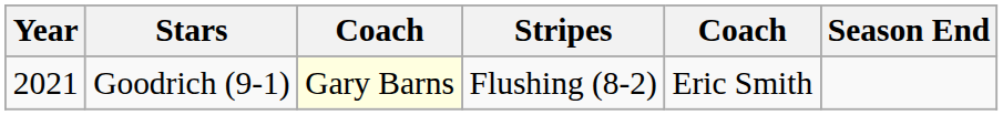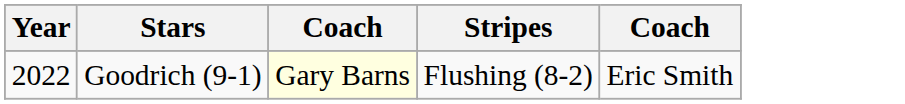- column: Season End
Goodrich (9-1) | Year: 2021 -> 2022
